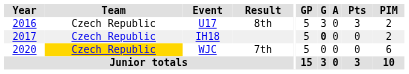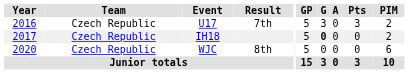U17 | Result: 8th -> 7th
WJC | Team: gold background -> no background
WJC | Result: 7th -> 8th
